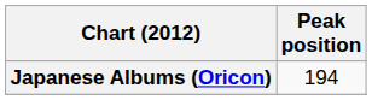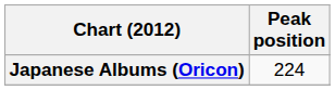Japanese Albums (Oricon) | Peak position: 194 -> 224
